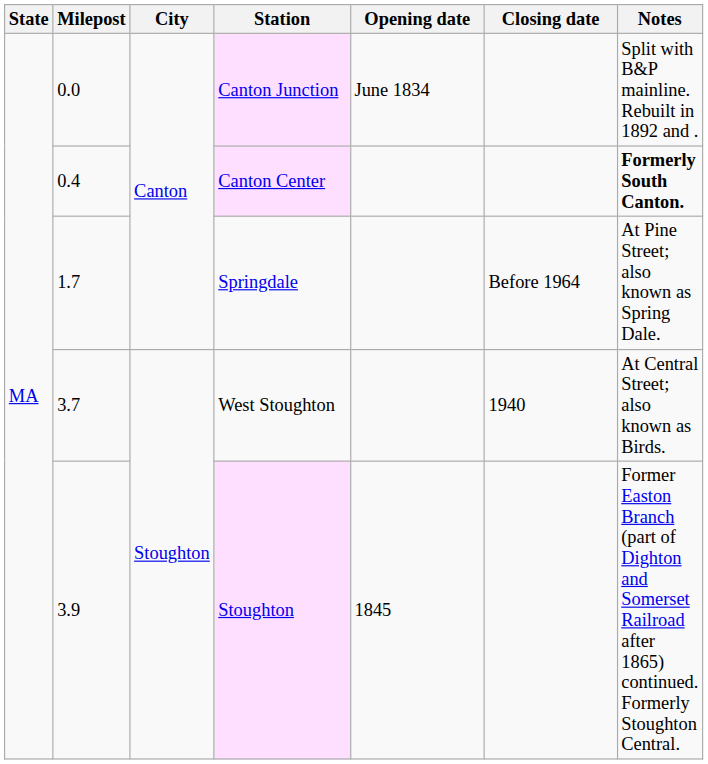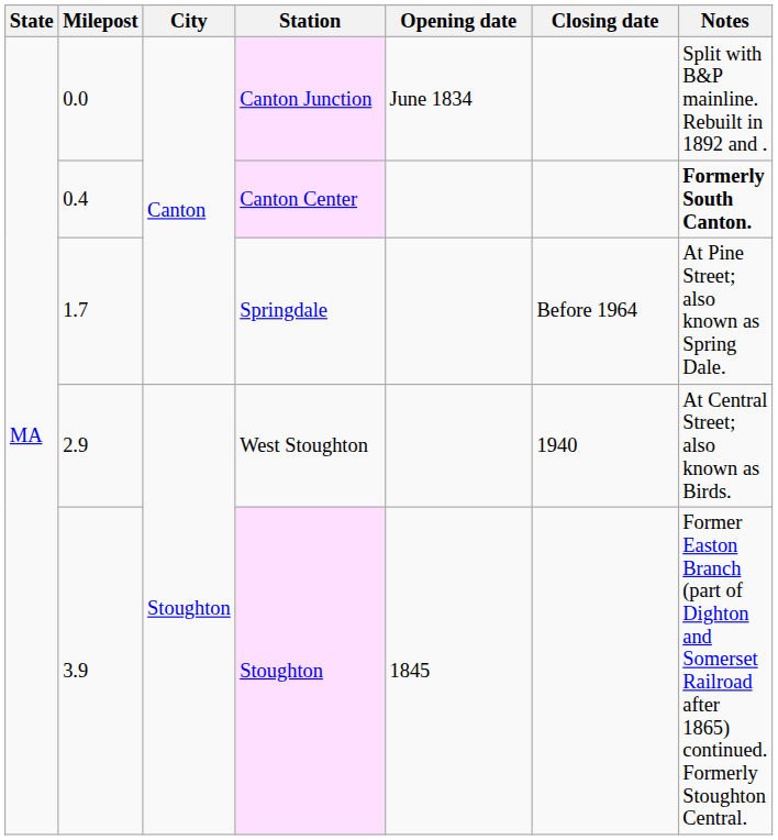West Stoughton | Milepost: 3.7 -> 2.9
